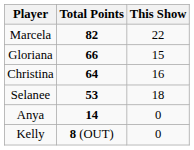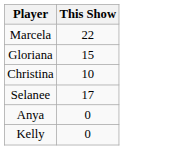- column: Total Points | 82 | 66 | 64 | 53 | 14 | 8 (OUT)
Christina | This Show: 16 -> 10
Selanee | This Show: 18 -> 17
